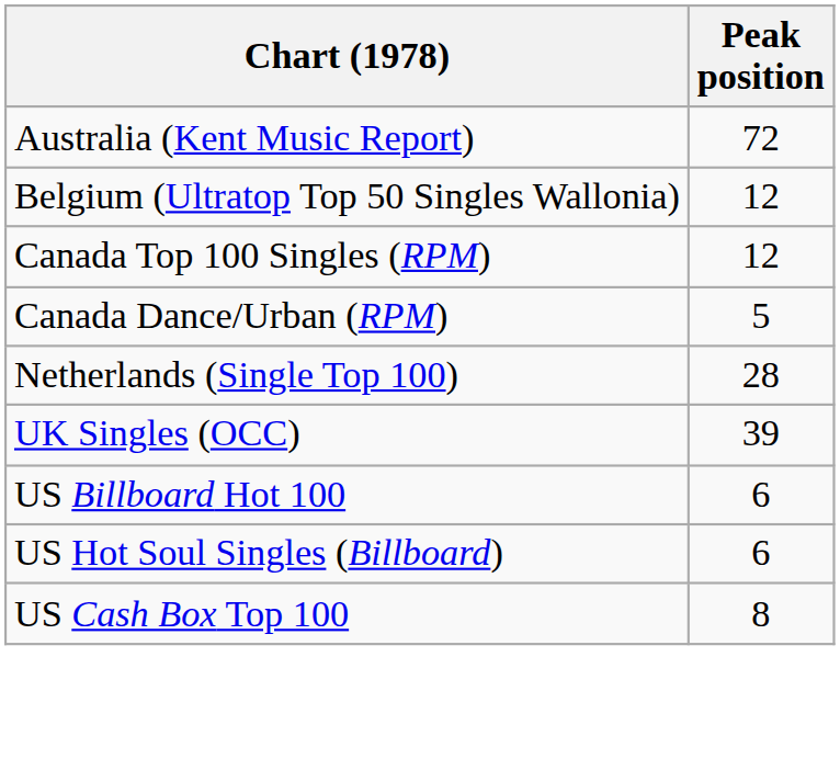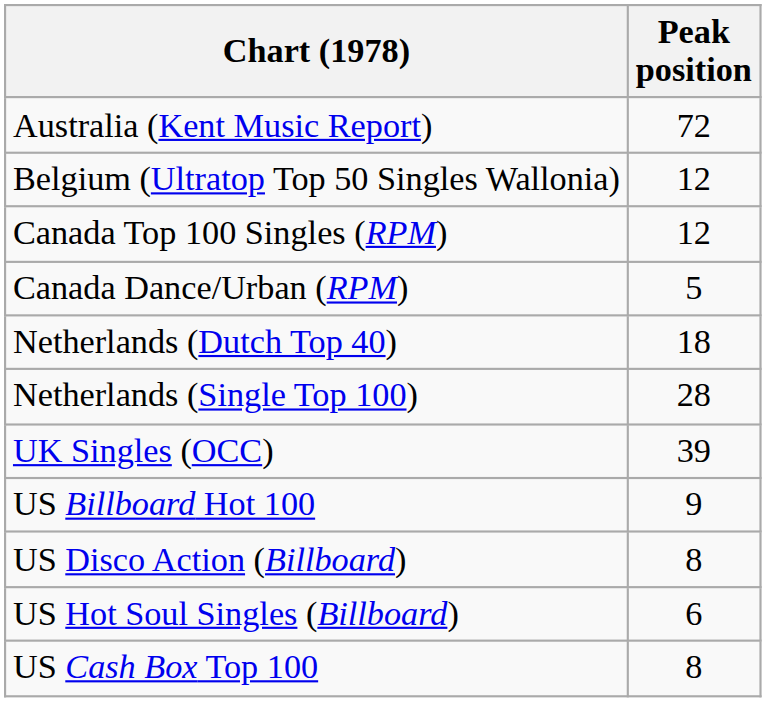+ row: Netherlands (Dutch Top 40) | 18
US Billboard Hot 100 | Peak position: 6 -> 9
+ row: US Disco Action (Billboard) | 8
